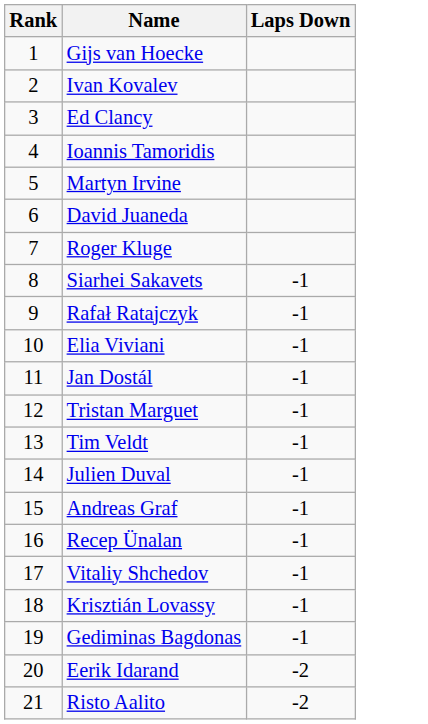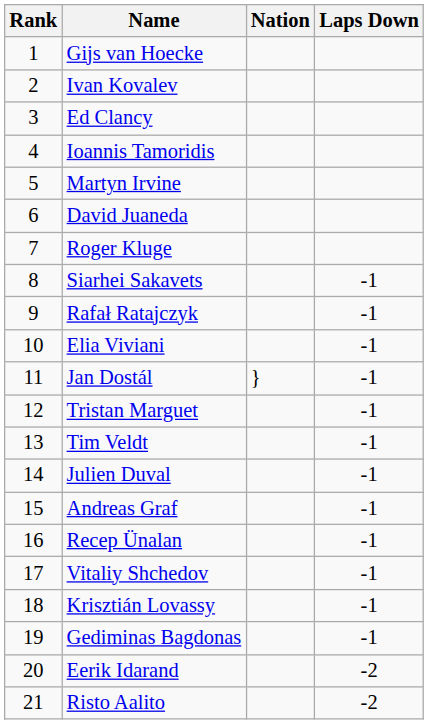+ column: Nation | }
